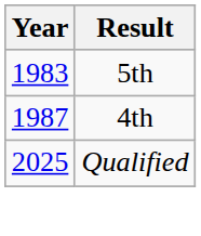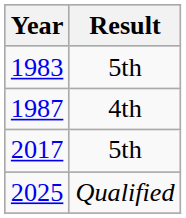+ row: 2017 | 5th
